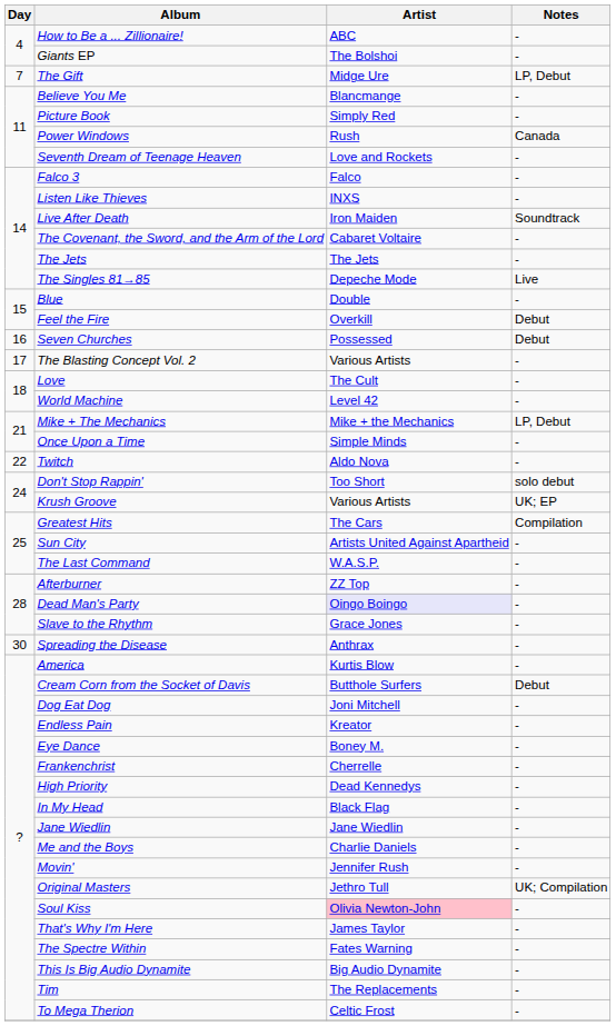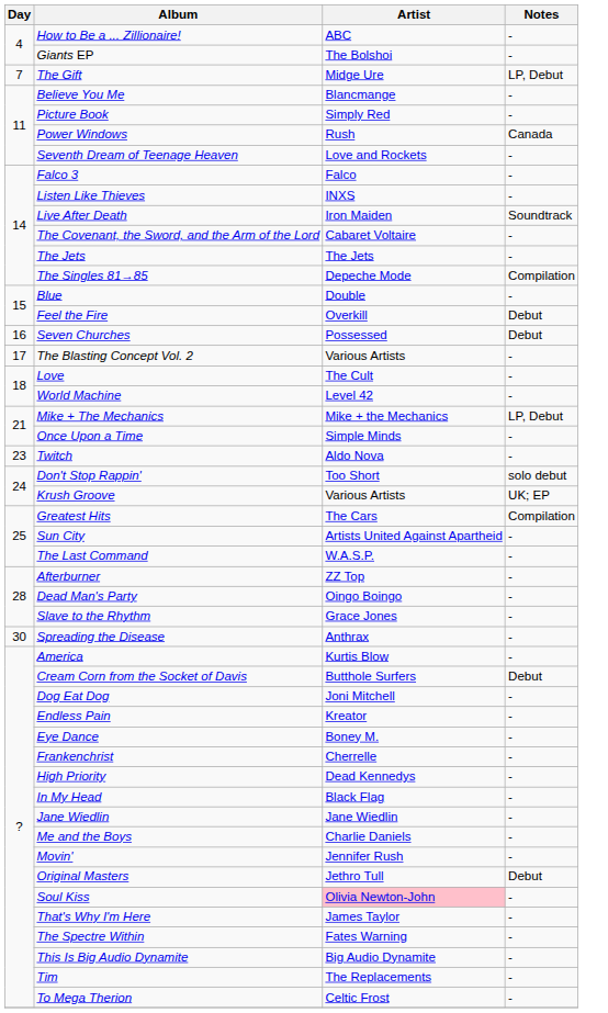The Singles 81→85 | Notes: Live -> Compilation
Twitch | Day: 22 -> 23
Dead Man's Party | Artist: lavender background -> no background
Original Masters | Notes: UK; Compilation -> Debut
